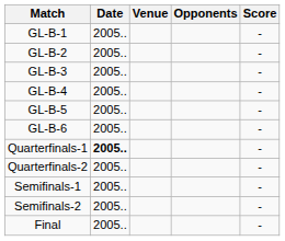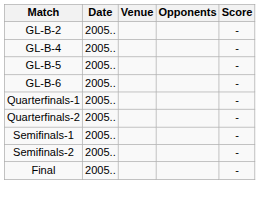- row: GL-B-1 | 2005.. | -
- row: GL-B-3 | 2005.. | -
Quarterfinals-1 | Date: bold -> normal
